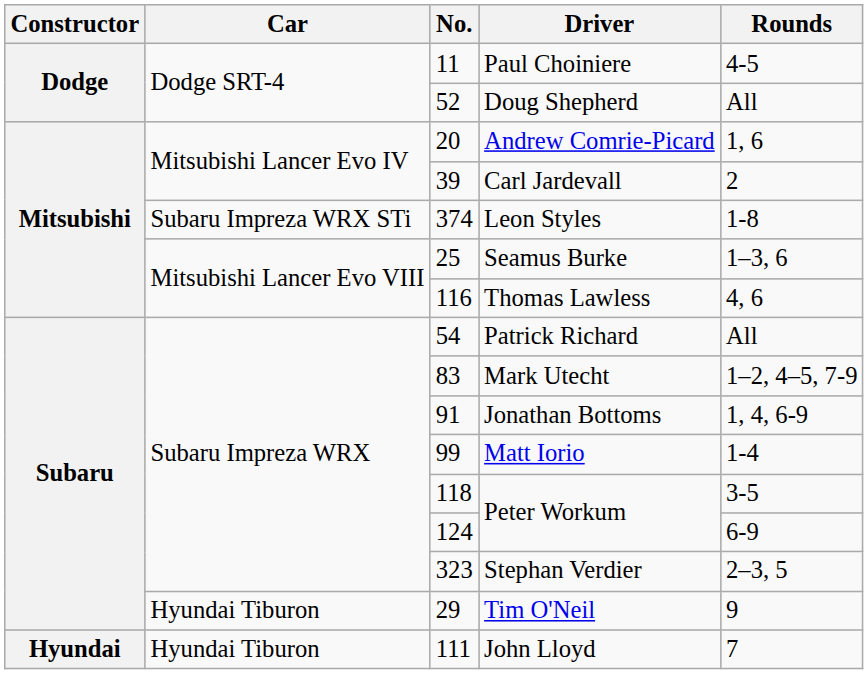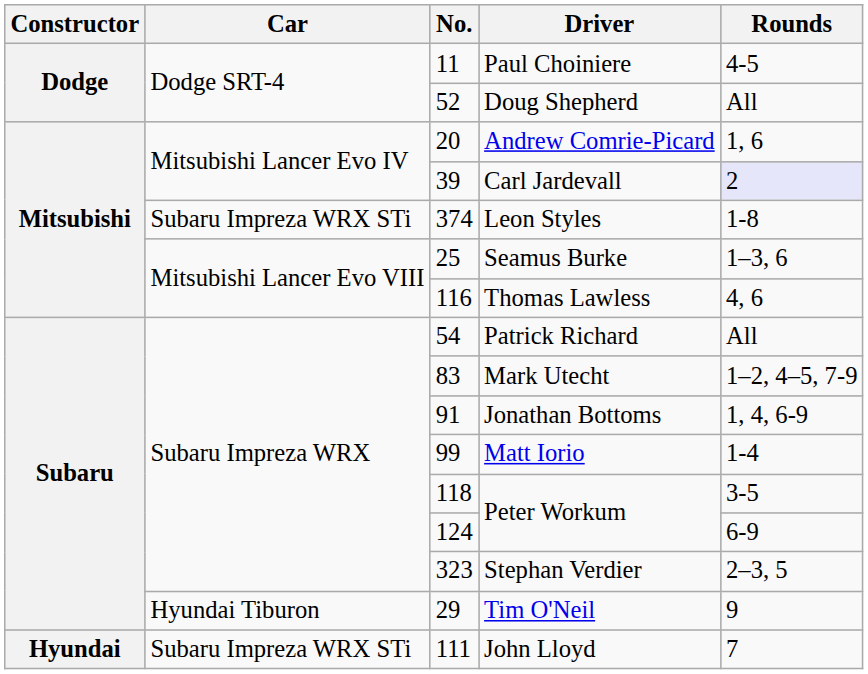Carl Jardevall | Rounds: no background -> lavender background
John Lloyd | Car: Hyundai Tiburon -> Subaru Impreza WRX STi
